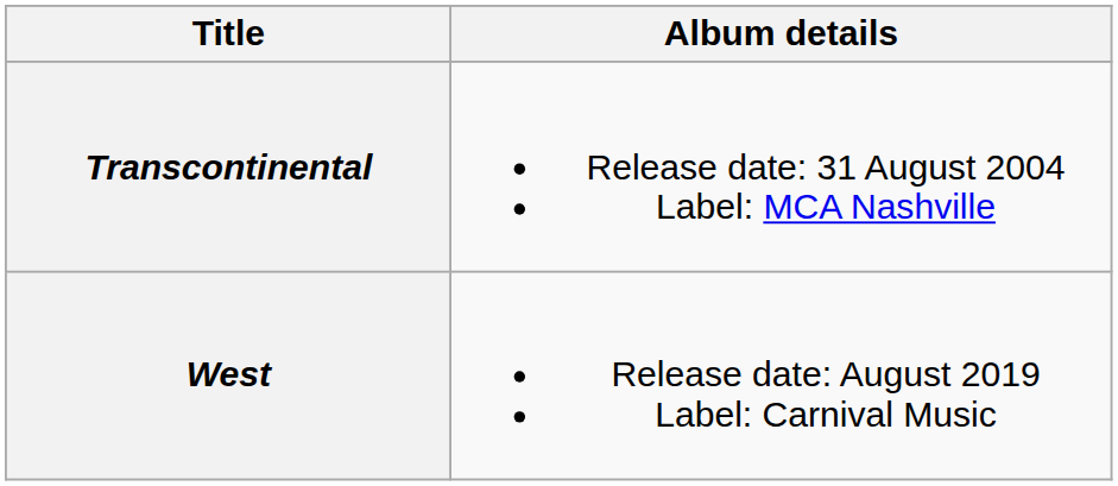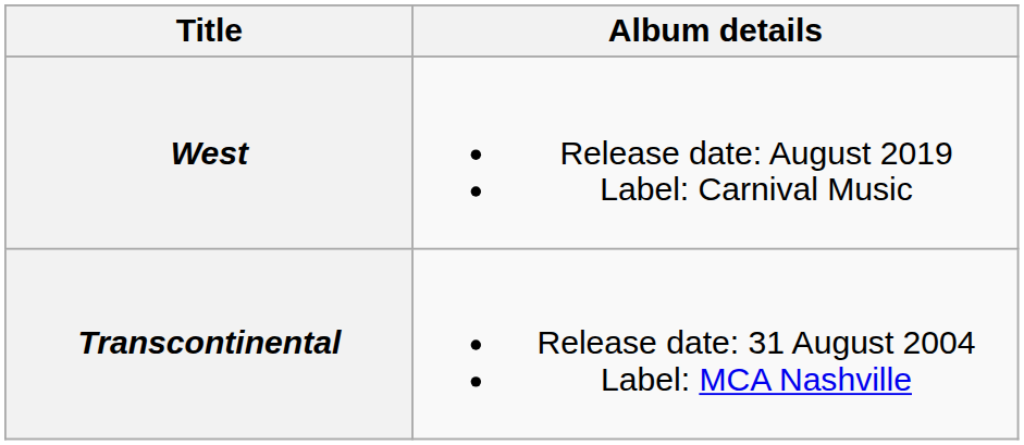rows swapped: Transcontinental <-> West
